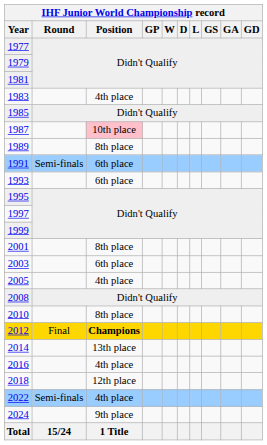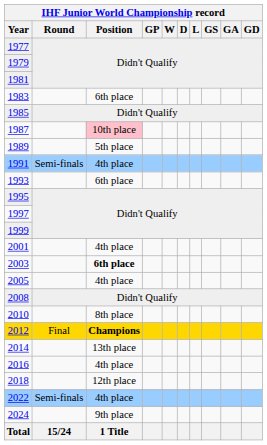1983 | IHF Junior World Championship record / Position: 4th place -> 6th place
1989 | IHF Junior World Championship record / Position: 8th place -> 5th place
1991 | IHF Junior World Championship record / Position: 6th place -> 4th place
2001 | IHF Junior World Championship record / Position: 8th place -> 4th place
2003 | IHF Junior World Championship record / Position: normal -> bold
